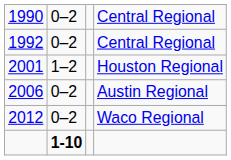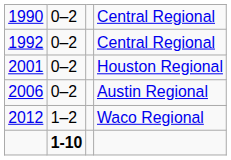Houston Regional | column 2: 1–2 -> 0–2
Waco Regional | column 2: 0–2 -> 1–2
